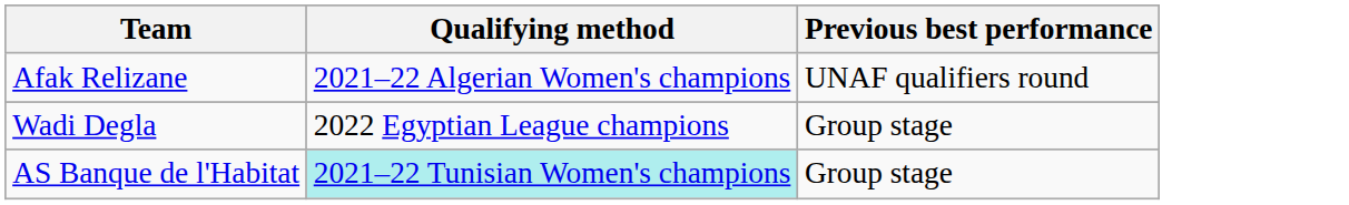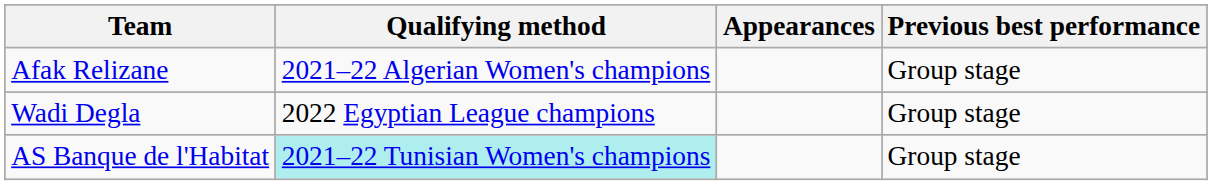+ column: Appearances
Afak Relizane | Previous best performance: UNAF qualifiers round -> Group stage
